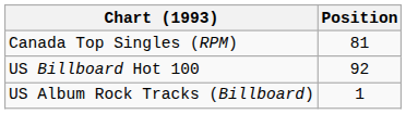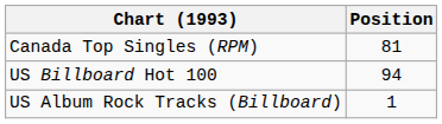US Billboard Hot 100 | Position: 92 -> 94
